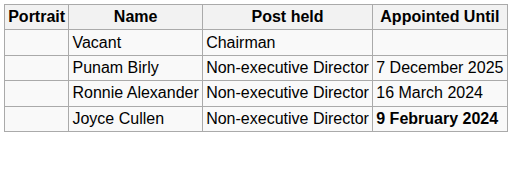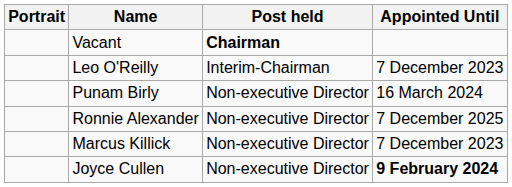Vacant | Post held: normal -> bold
+ row: Leo O'Reilly | Interim-Chairman | 7 December 2023
Punam Birly | Appointed Until: 7 December 2025 -> 16 March 2024
Ronnie Alexander | Appointed Until: 16 March 2024 -> 7 December 2025
+ row: Marcus Killick | Non-executive Director | 7 December 2023
